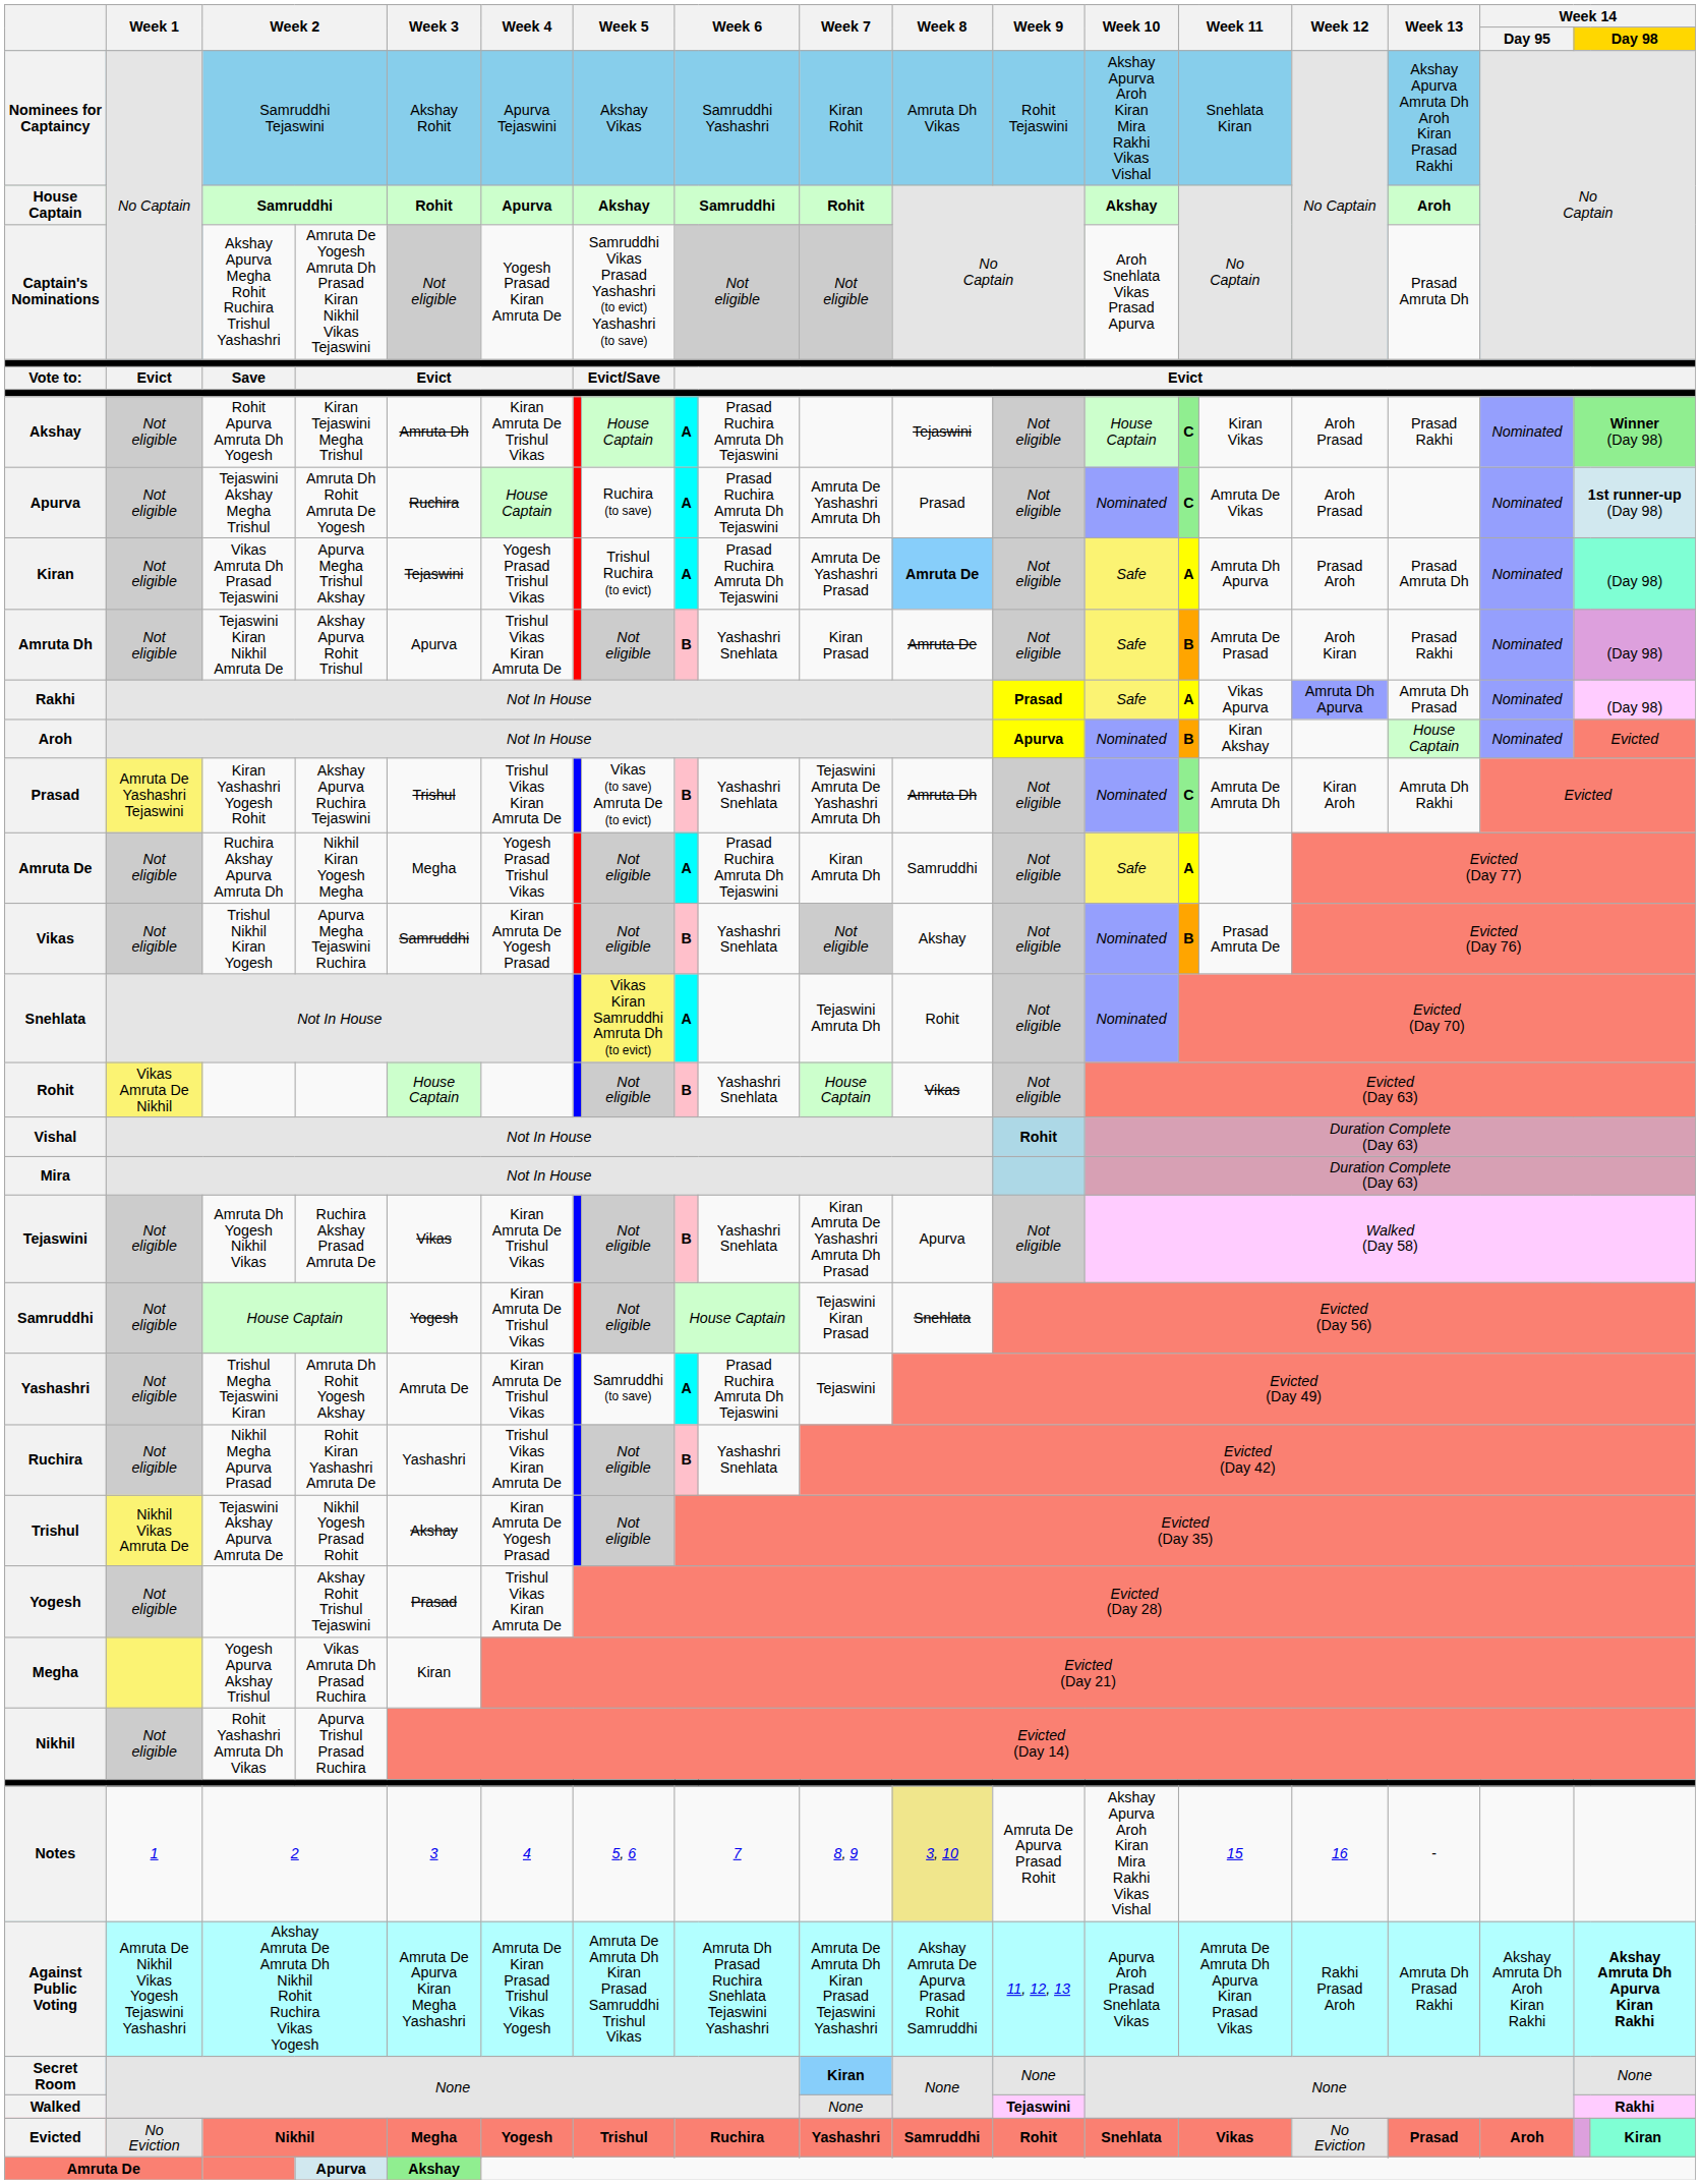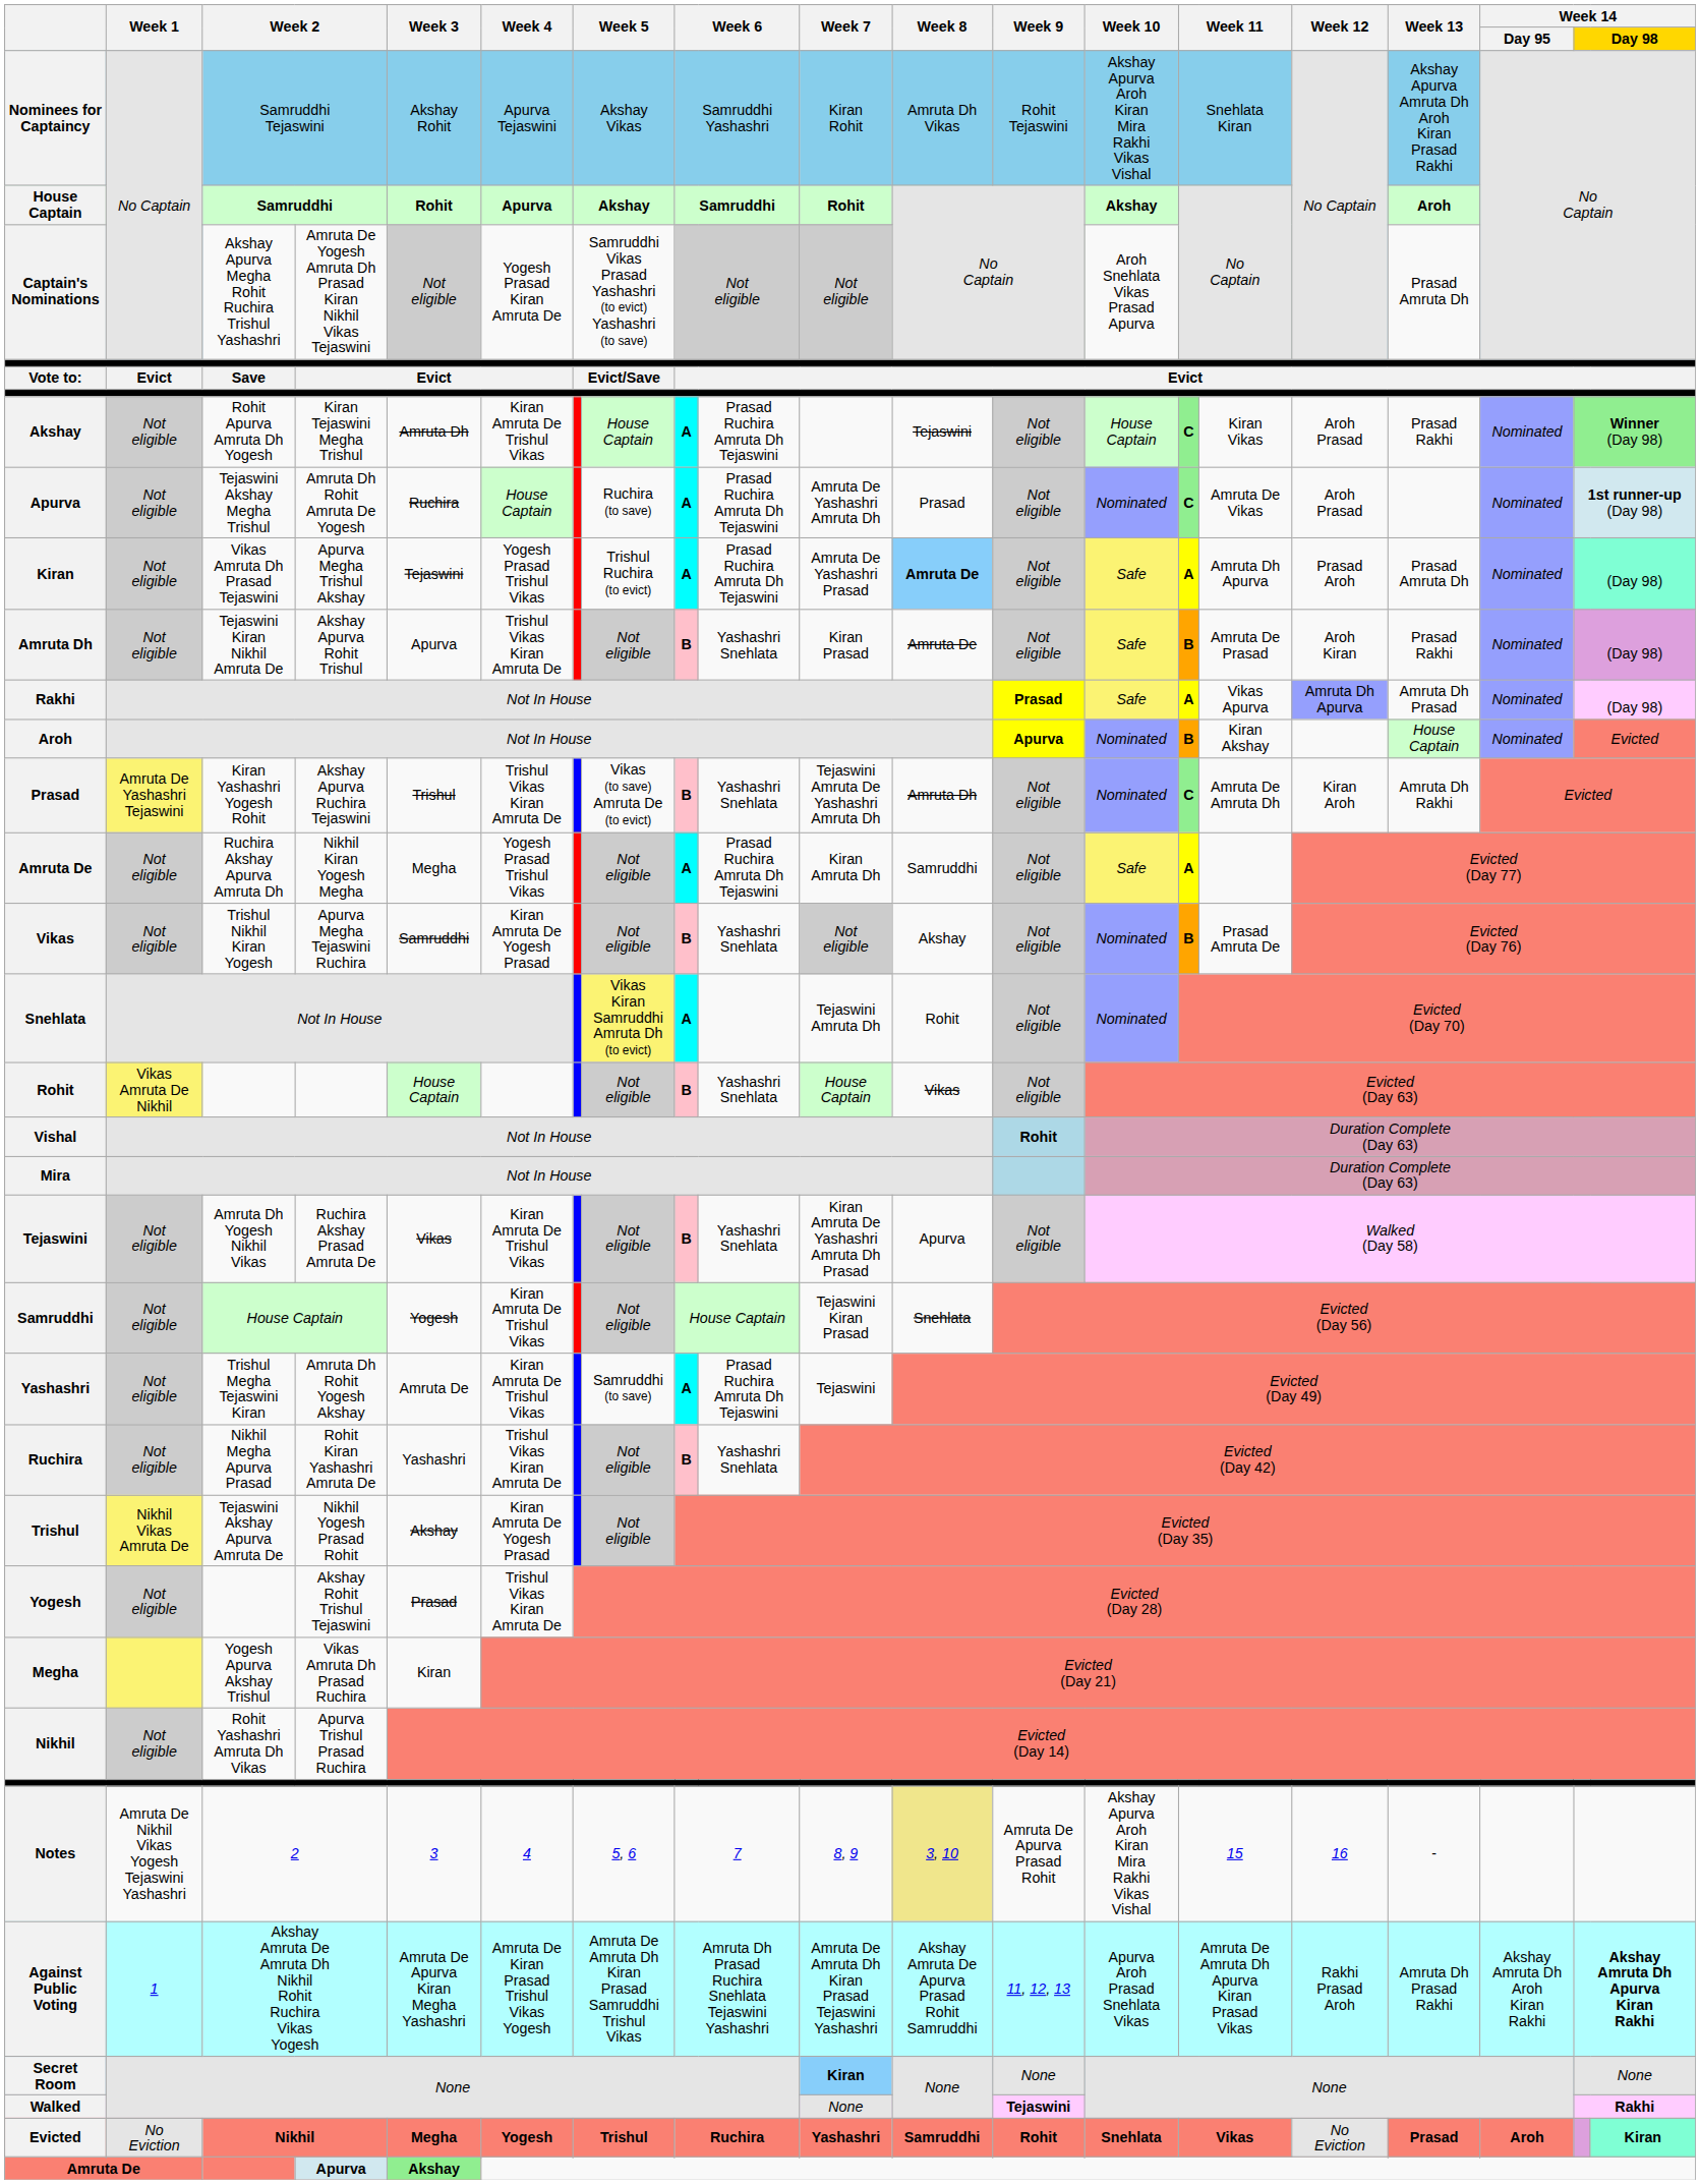Notes | Week 1: 1 -> Amruta De Nikhil Vikas Yogesh Tejaswini Yashashri
Against Public Voting | Week 1: Amruta De Nikhil Vikas Yogesh Tejaswini Yashashri -> 1
